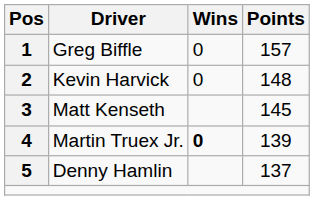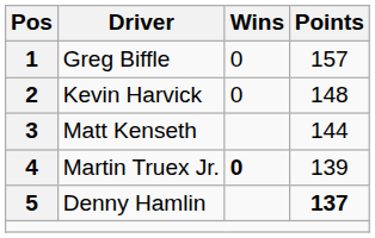Matt Kenseth | Points: 145 -> 144
Denny Hamlin | Points: normal -> bold
